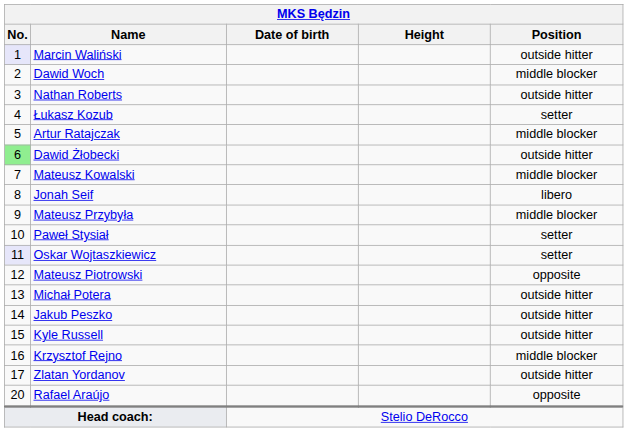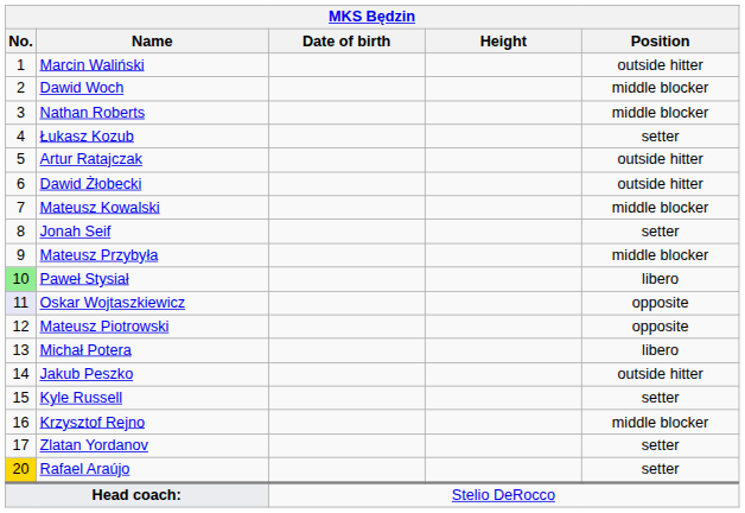Marcin Waliński | No.: lavender background -> no background
Nathan Roberts | Position: outside hitter -> middle blocker
Artur Ratajczak | Position: middle blocker -> outside hitter
Dawid Żłobecki | No.: lightgreen background -> no background
Jonah Seif | Position: libero -> setter
Paweł Stysiał | No.: no background -> lightgreen background
Paweł Stysiał | Position: setter -> libero
Oskar Wojtaszkiewicz | Position: setter -> opposite
Michał Potera | Position: outside hitter -> libero
Kyle Russell | Position: outside hitter -> setter
Zlatan Yordanov | Position: outside hitter -> setter
Rafael Araújo | No.: no background -> gold background
Rafael Araújo | Position: opposite -> setter
